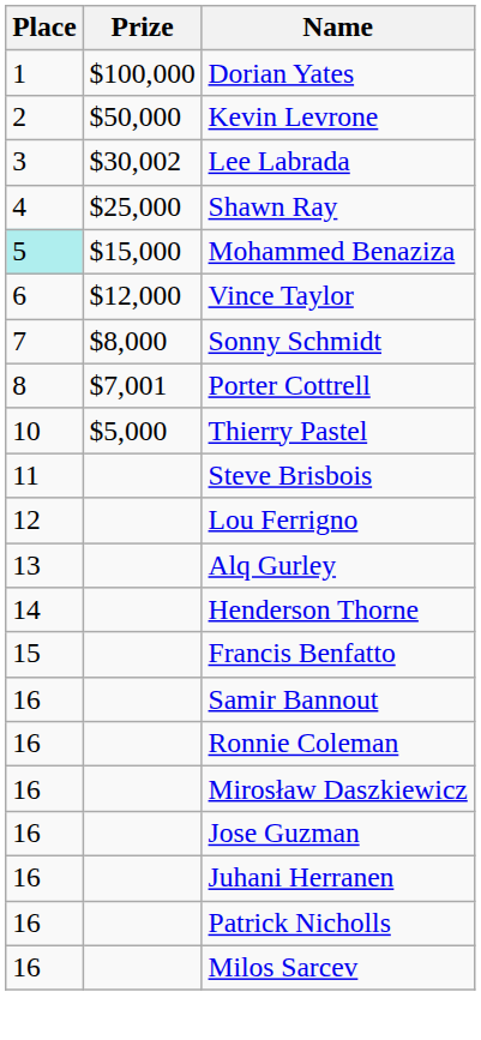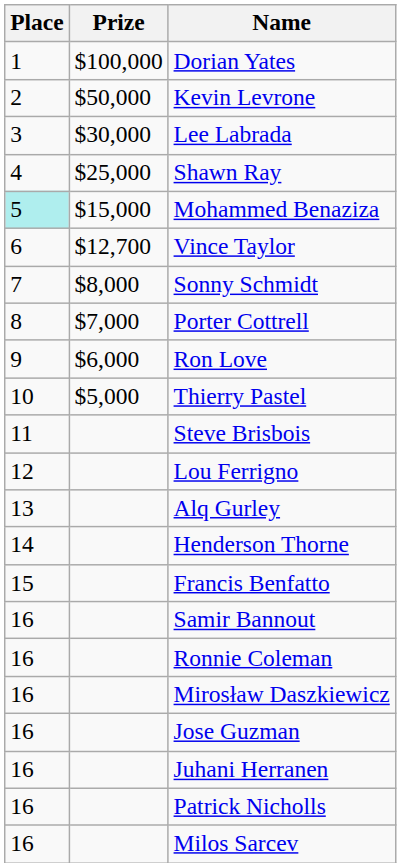Lee Labrada | Prize: $30,002 -> $30,000
Vince Taylor | Prize: $12,000 -> $12,700
Porter Cottrell | Prize: $7,001 -> $7,000
+ row: 9 | $6,000 | Ron Love
